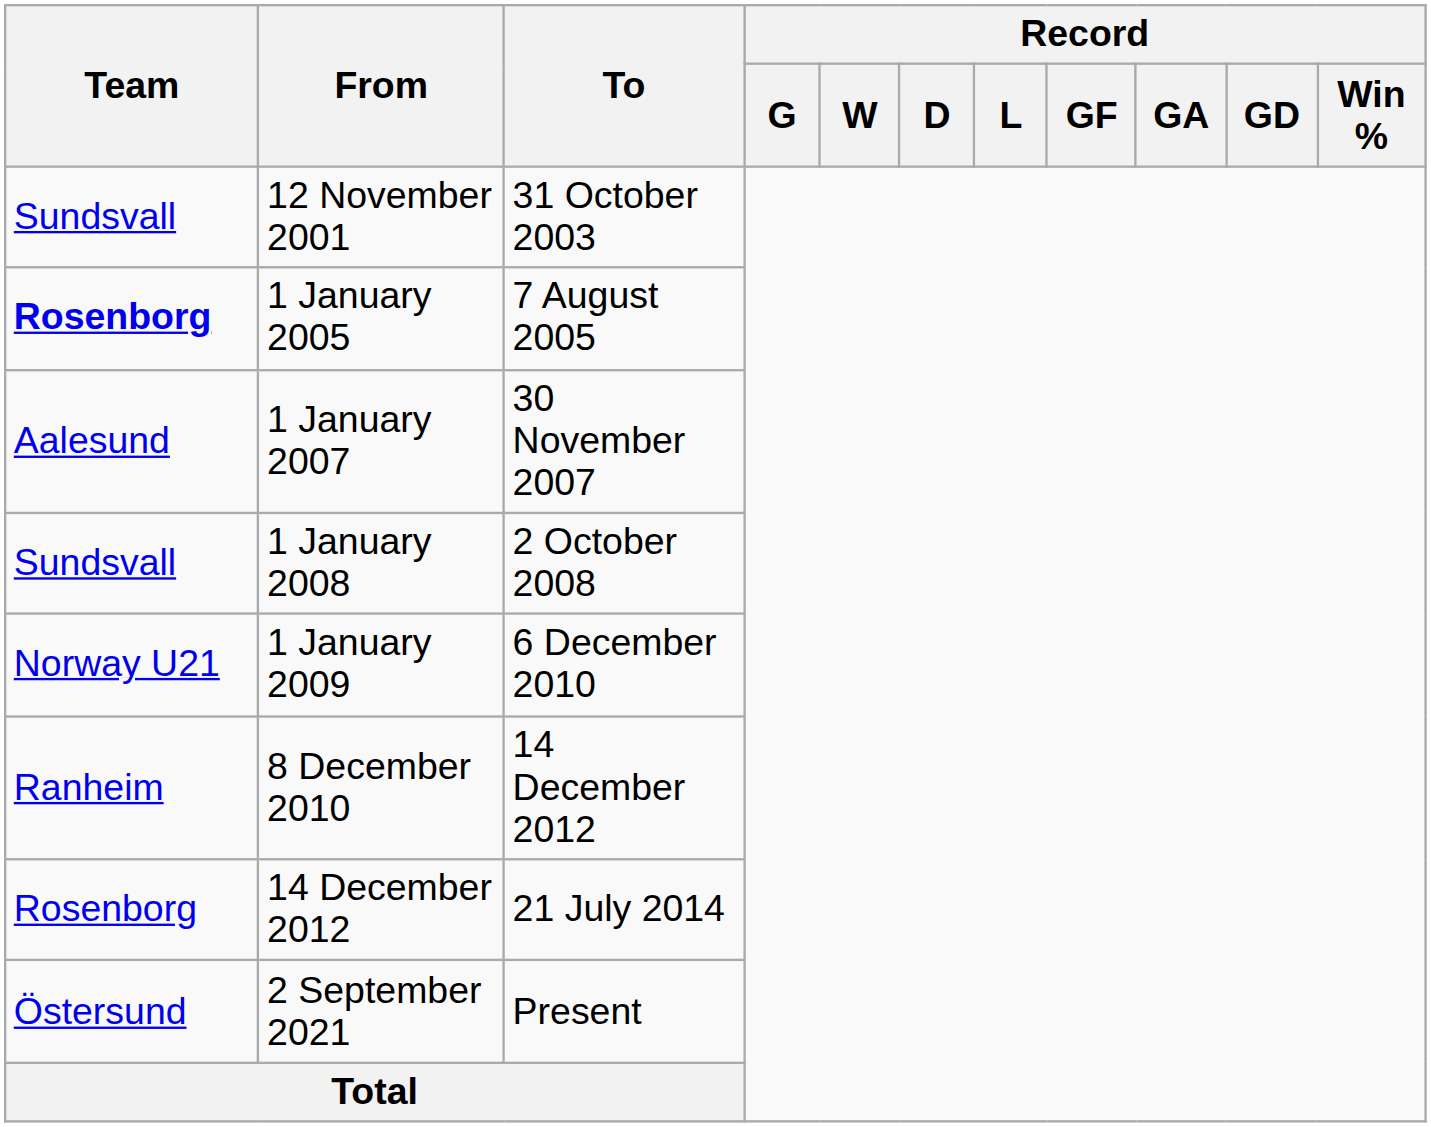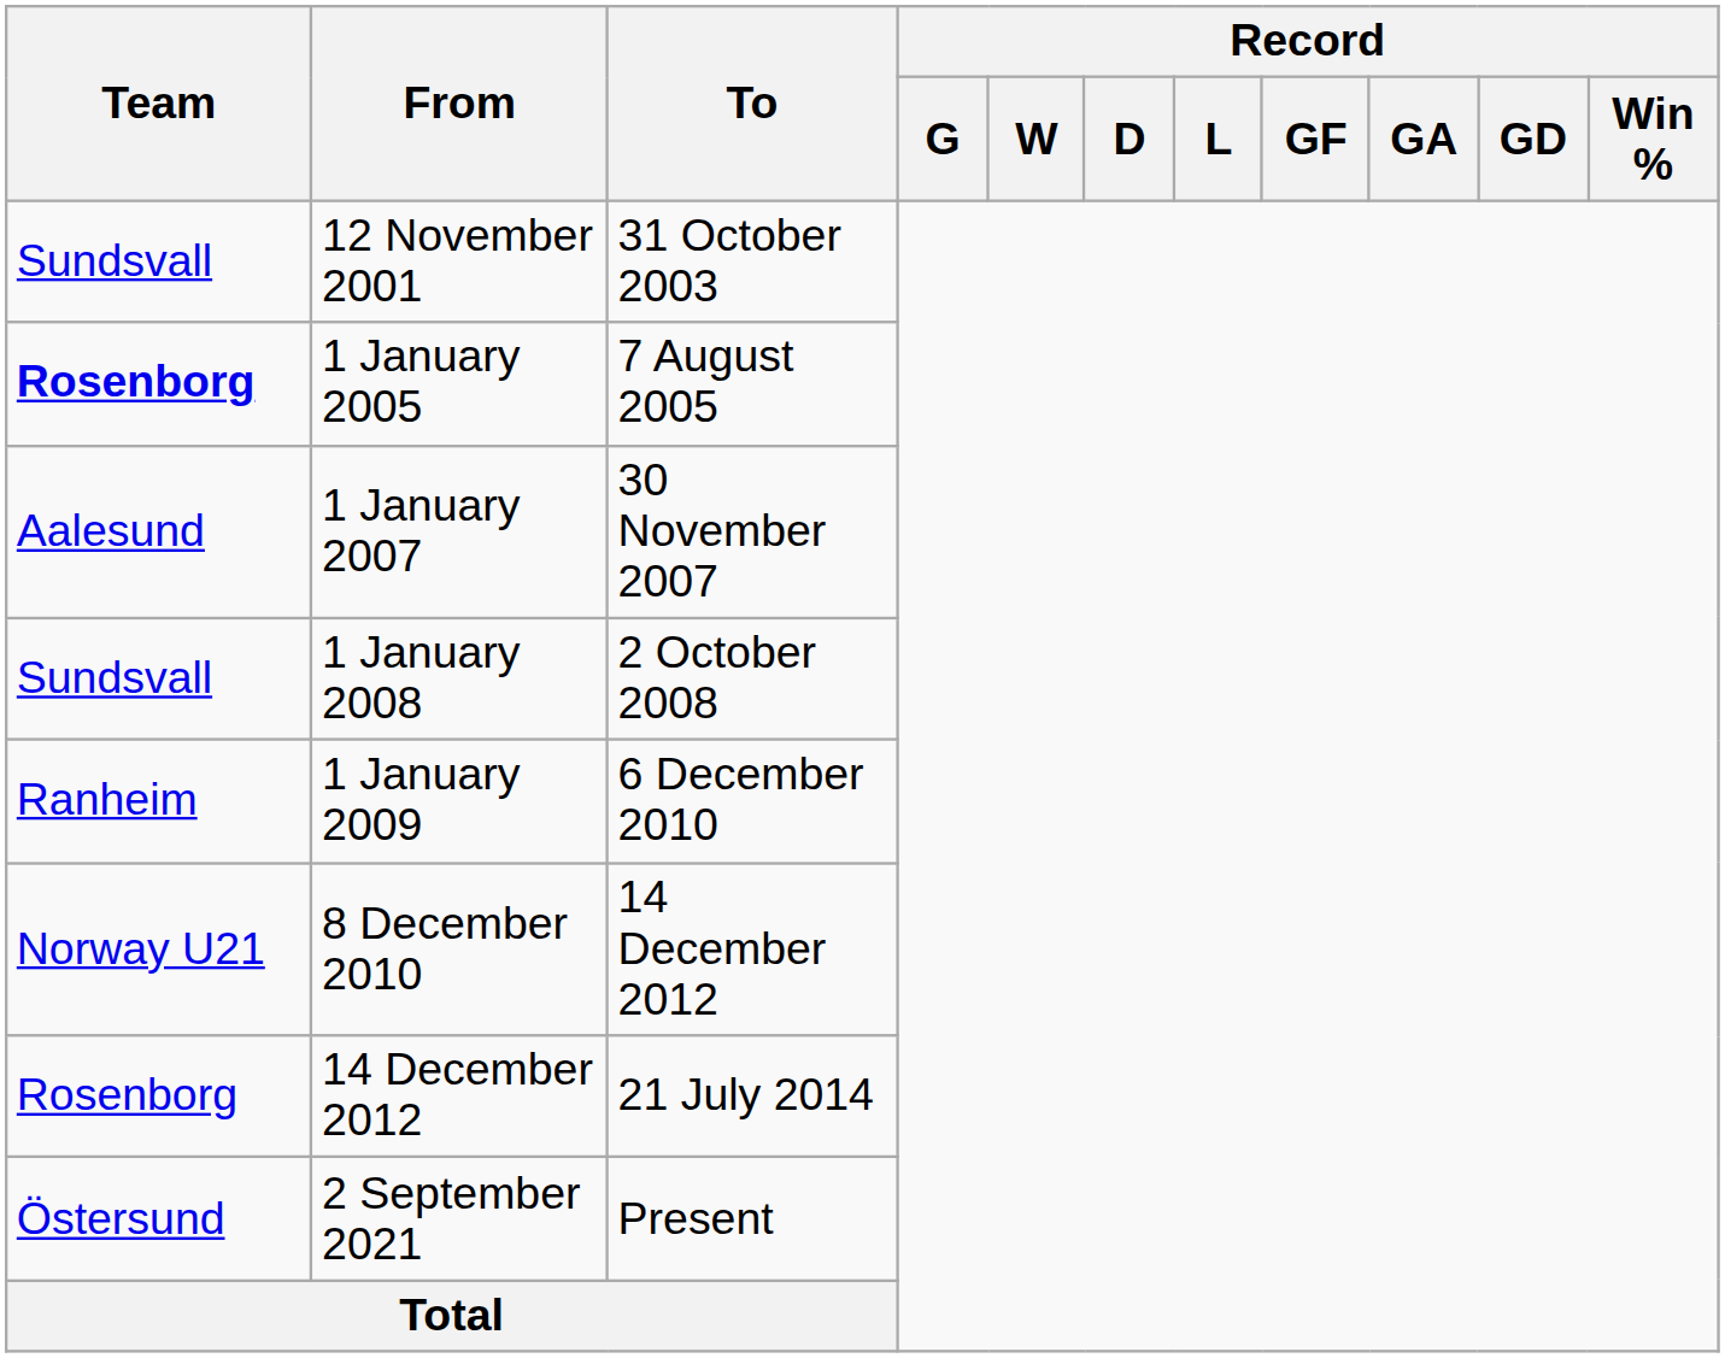1 January 2009 | Team: Norway U21 -> Ranheim
8 December 2010 | Team: Ranheim -> Norway U21
